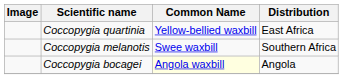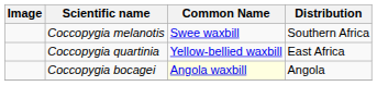rows swapped: Coccopygia quartinia <-> Coccopygia melanotis
